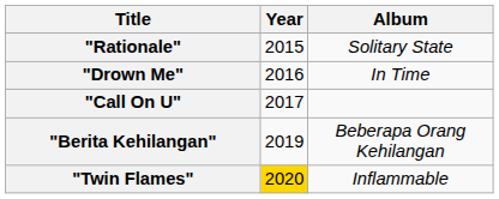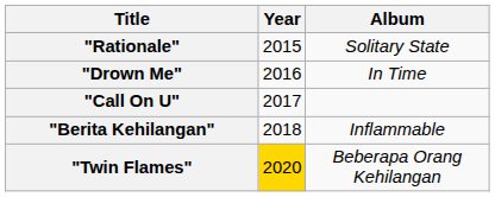"Berita Kehilangan" | Year: 2019 -> 2018
"Berita Kehilangan" | Album: Beberapa Orang Kehilangan -> Inflammable
"Twin Flames" | Album: Inflammable -> Beberapa Orang Kehilangan
